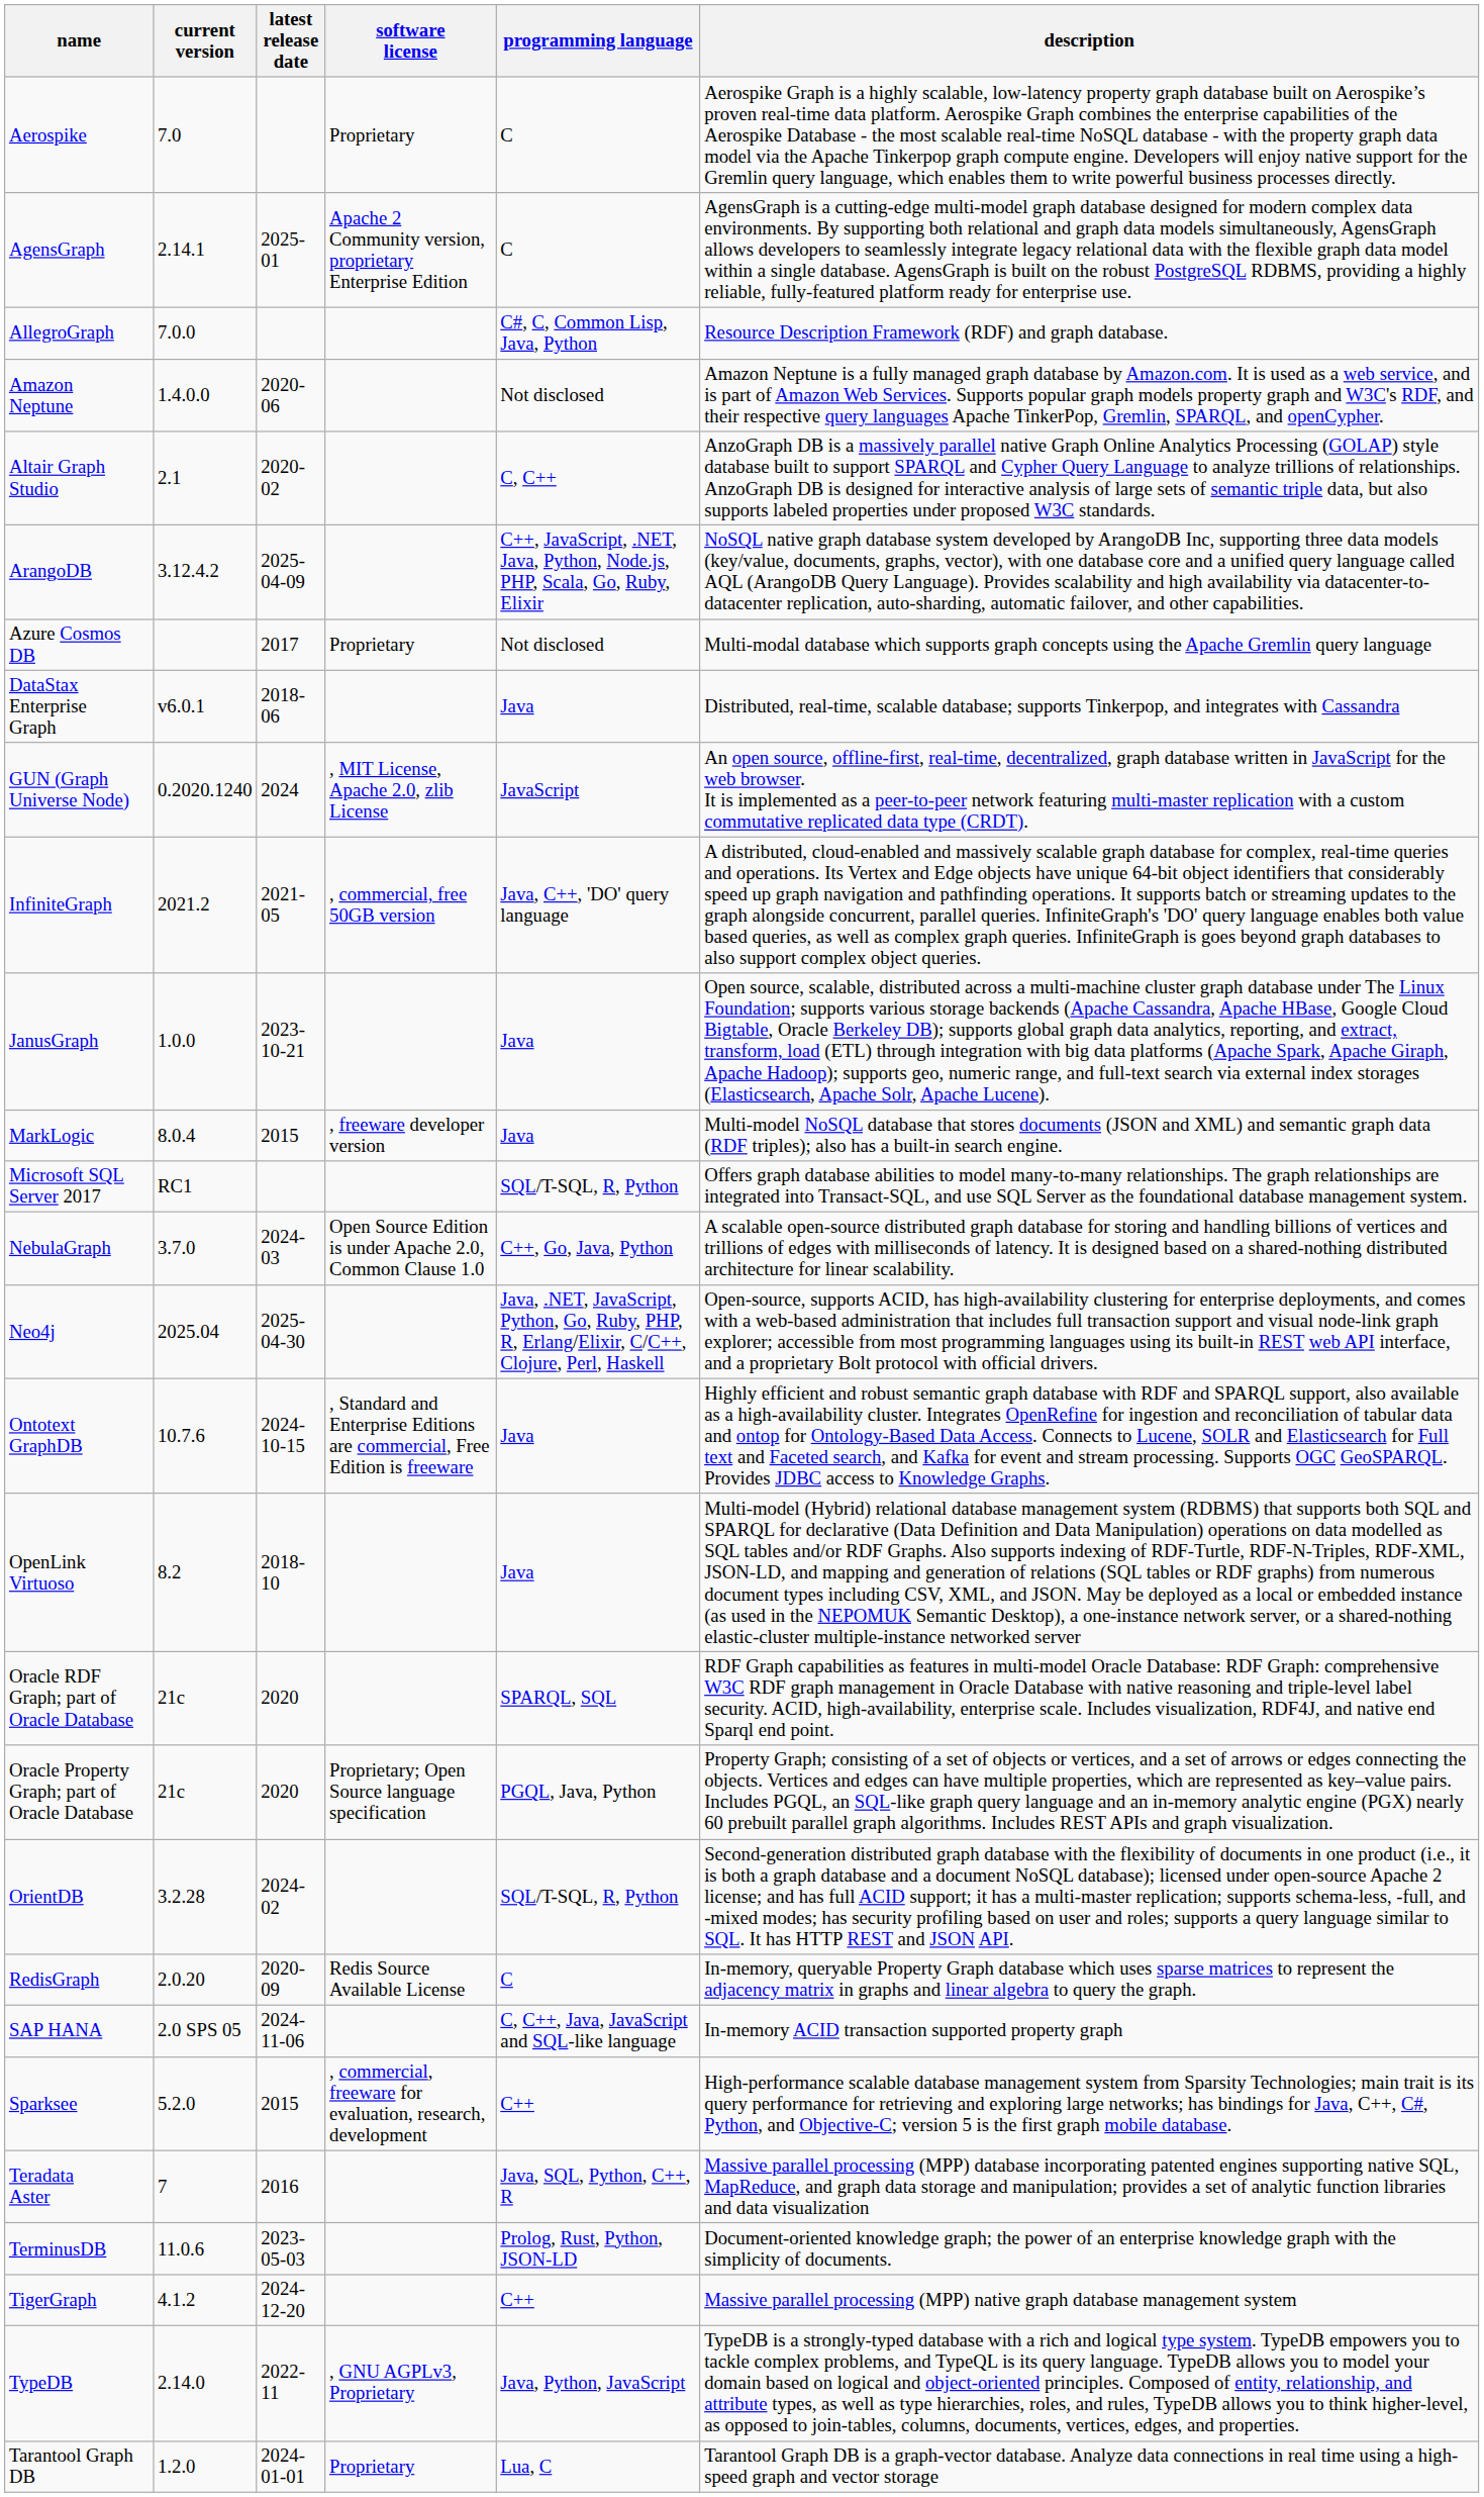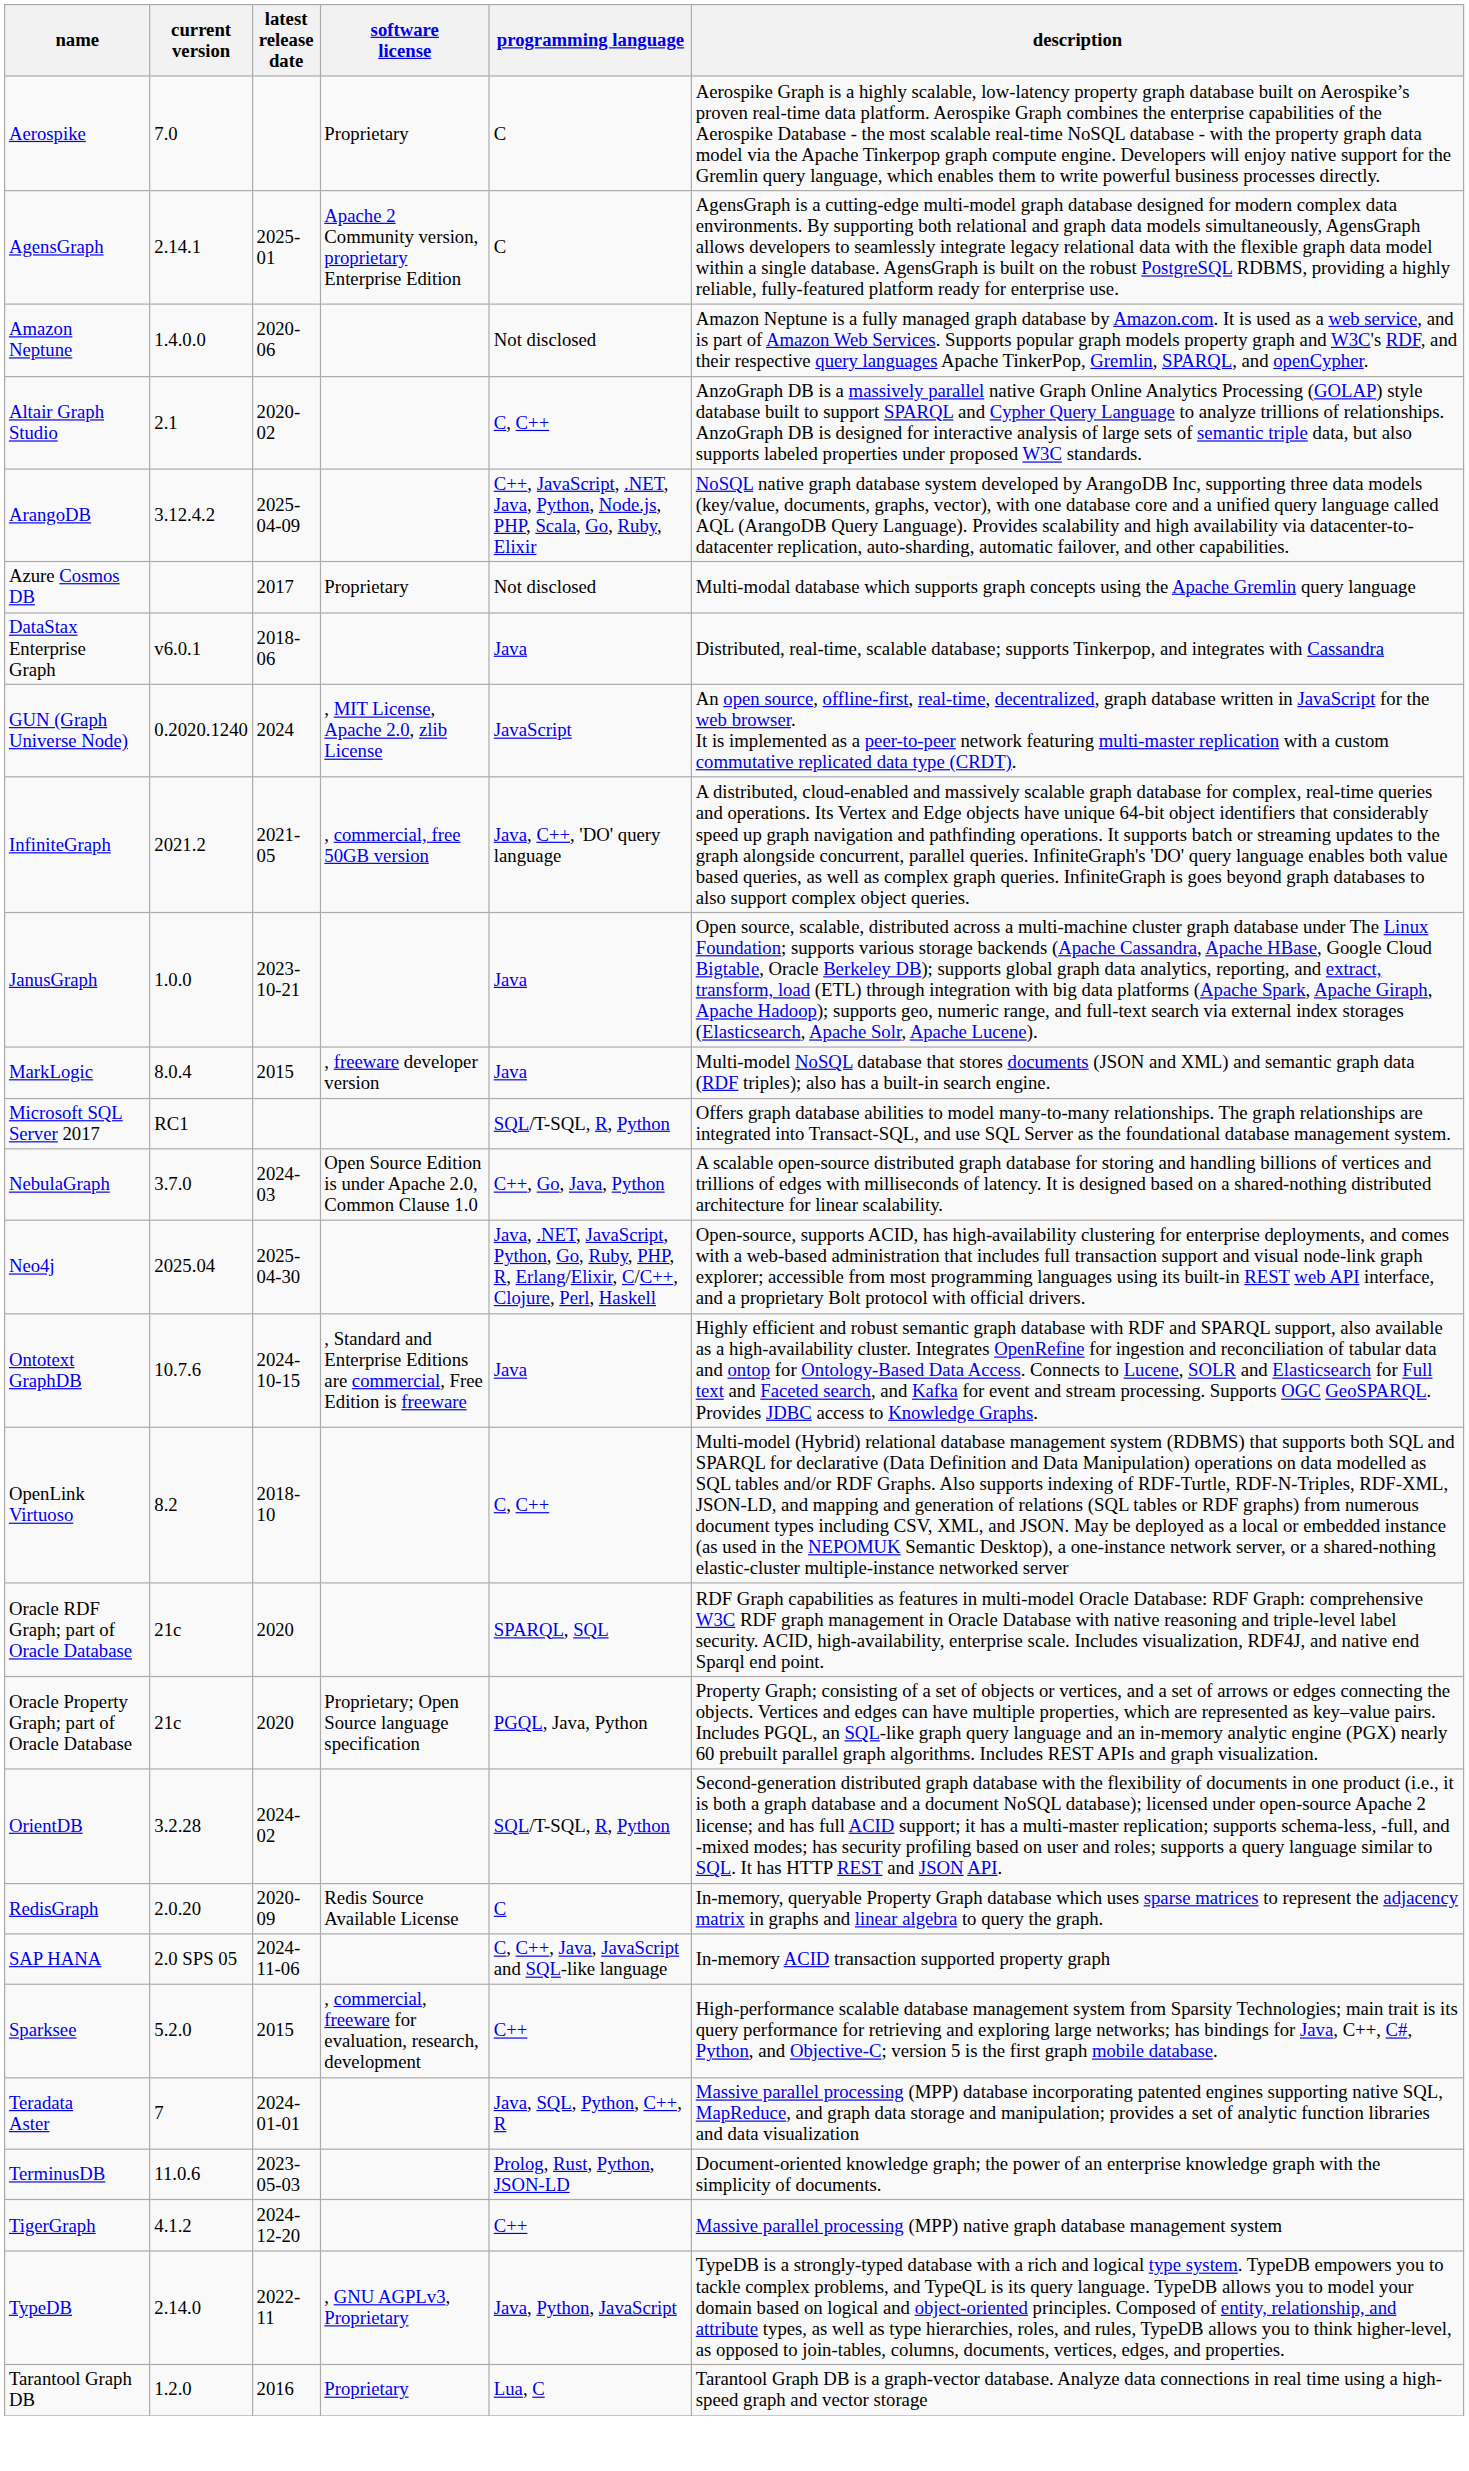- row: AllegroGraph | 7.0.0 | C#, C, Common Lisp, Java, Python | Resource Description Framework (RDF) and graph database.
OpenLink Virtuoso | programming language: Java -> C, C++
Teradata Aster | latest release date: 2016 -> 2024-01-01
Tarantool Graph DB | latest release date: 2024-01-01 -> 2016
